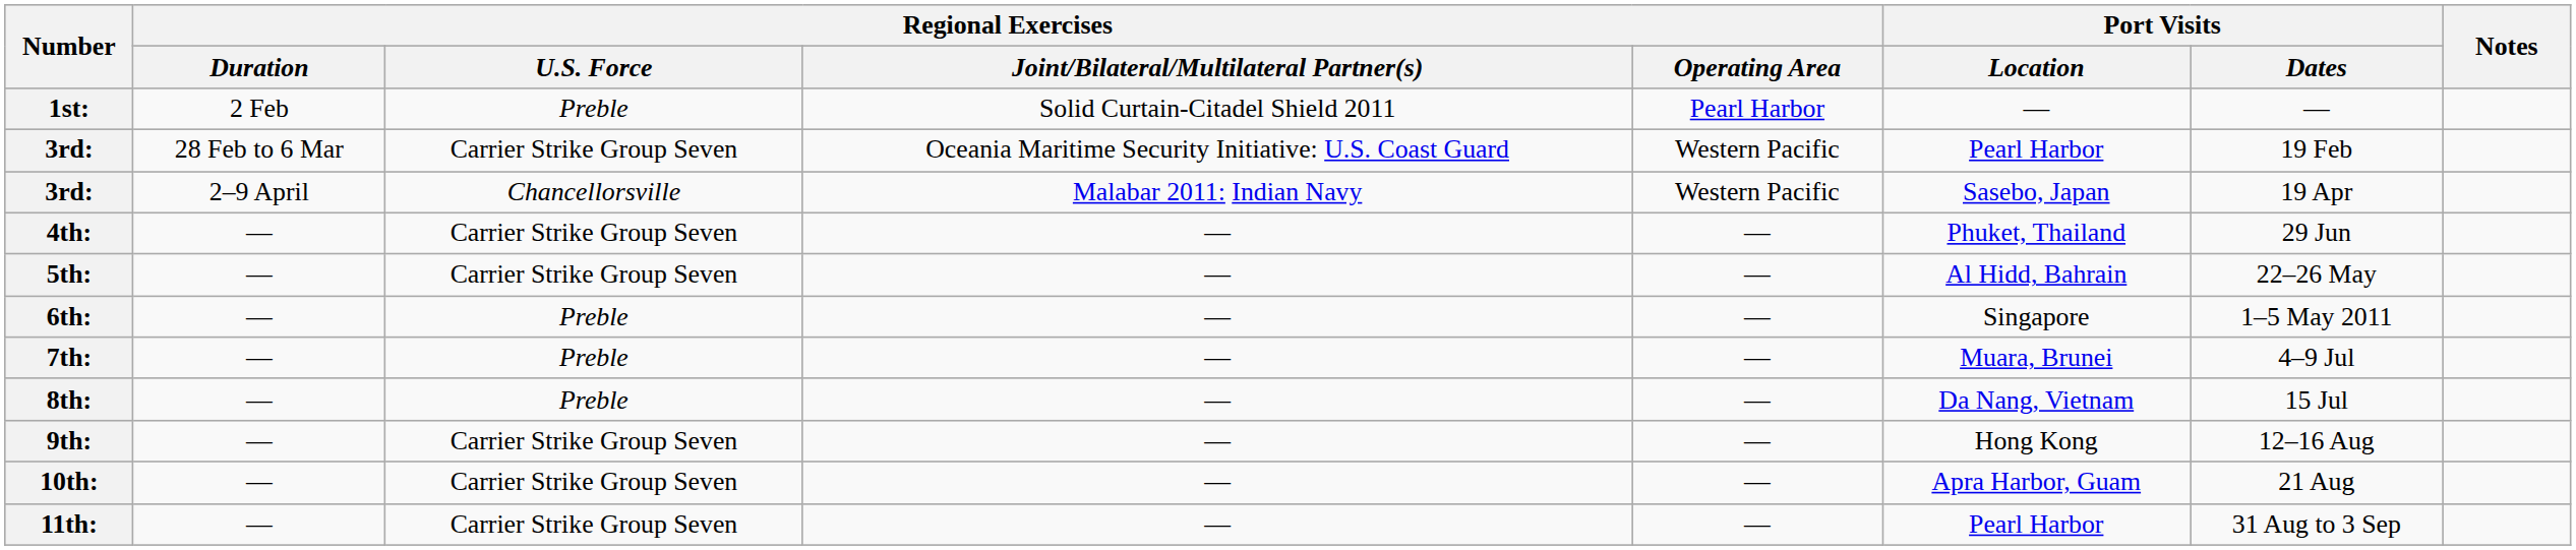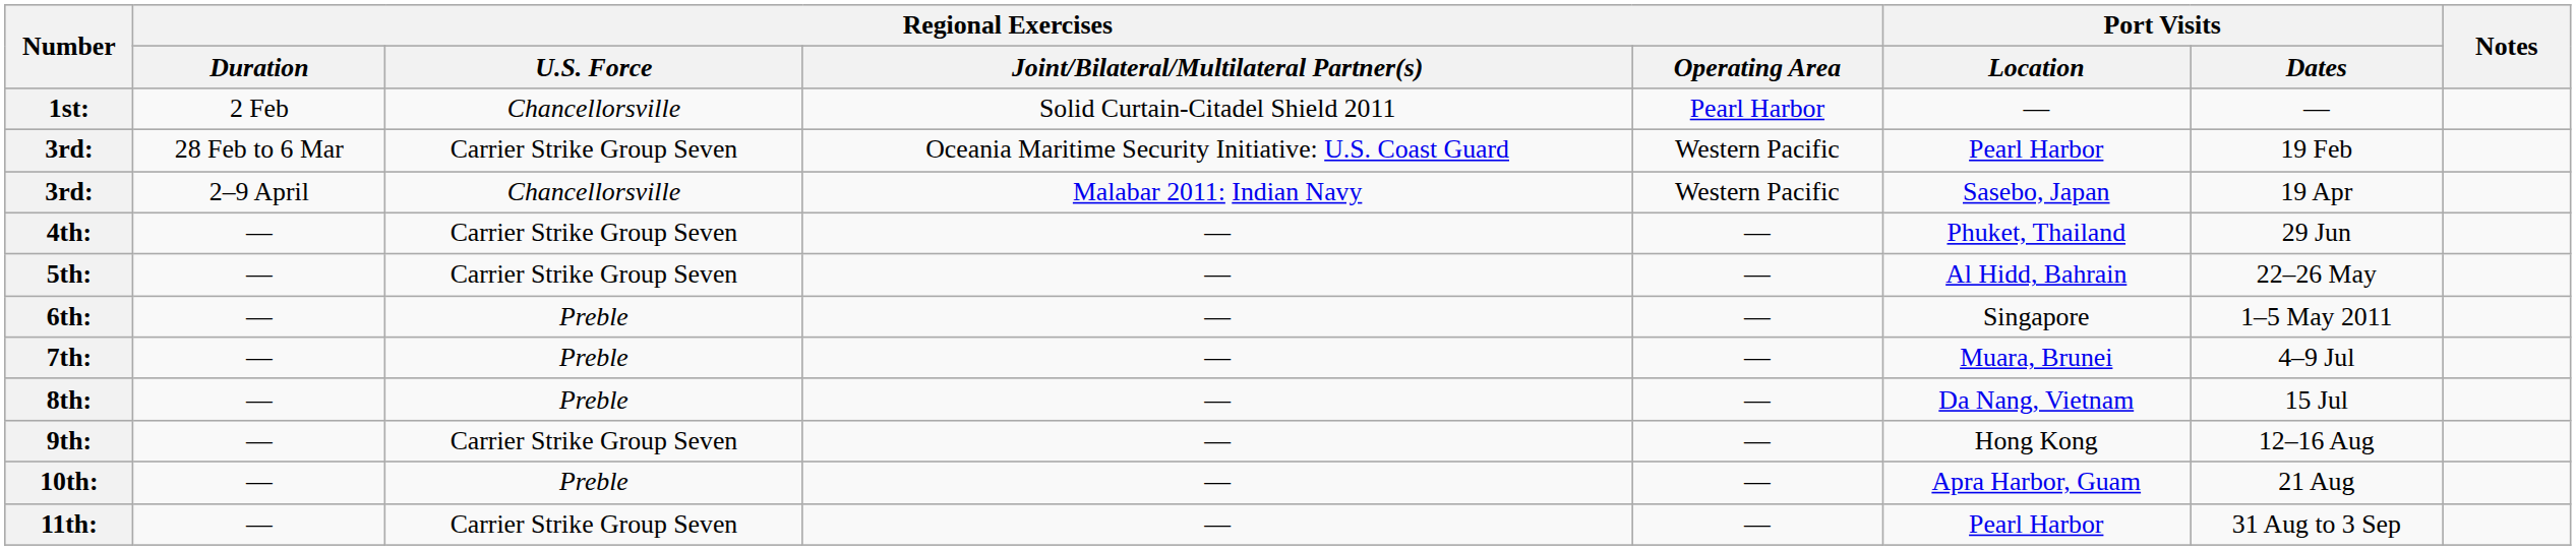1st: | Regional Exercises / U.S. Force: Preble -> Chancellorsville
10th: | Regional Exercises / U.S. Force: Carrier Strike Group Seven -> Preble
